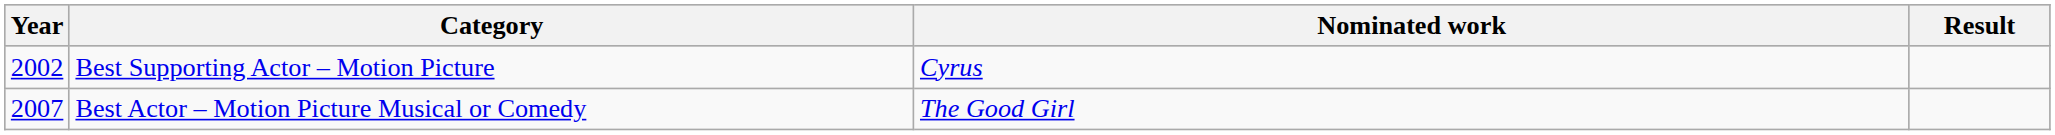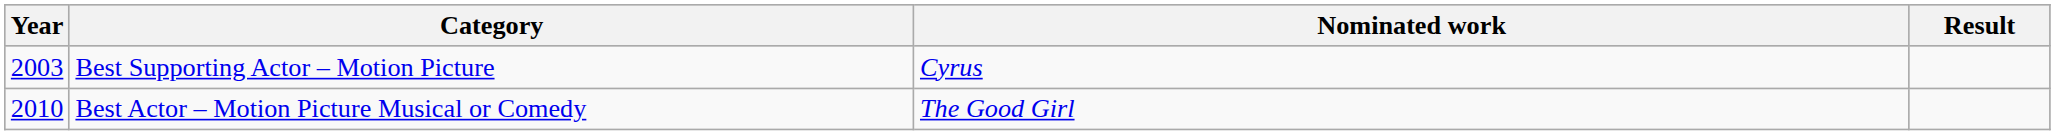Best Supporting Actor – Motion Picture | Year: 2002 -> 2003
Best Actor – Motion Picture Musical or Comedy | Year: 2007 -> 2010
